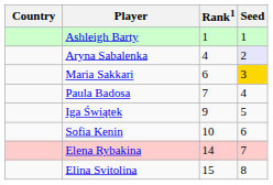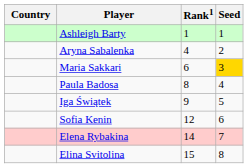Aryna Sabalenka | Seed: lavender background -> no background
Paula Badosa | Rank1: 7 -> 8
Sofia Kenin | Rank1: 10 -> 12
